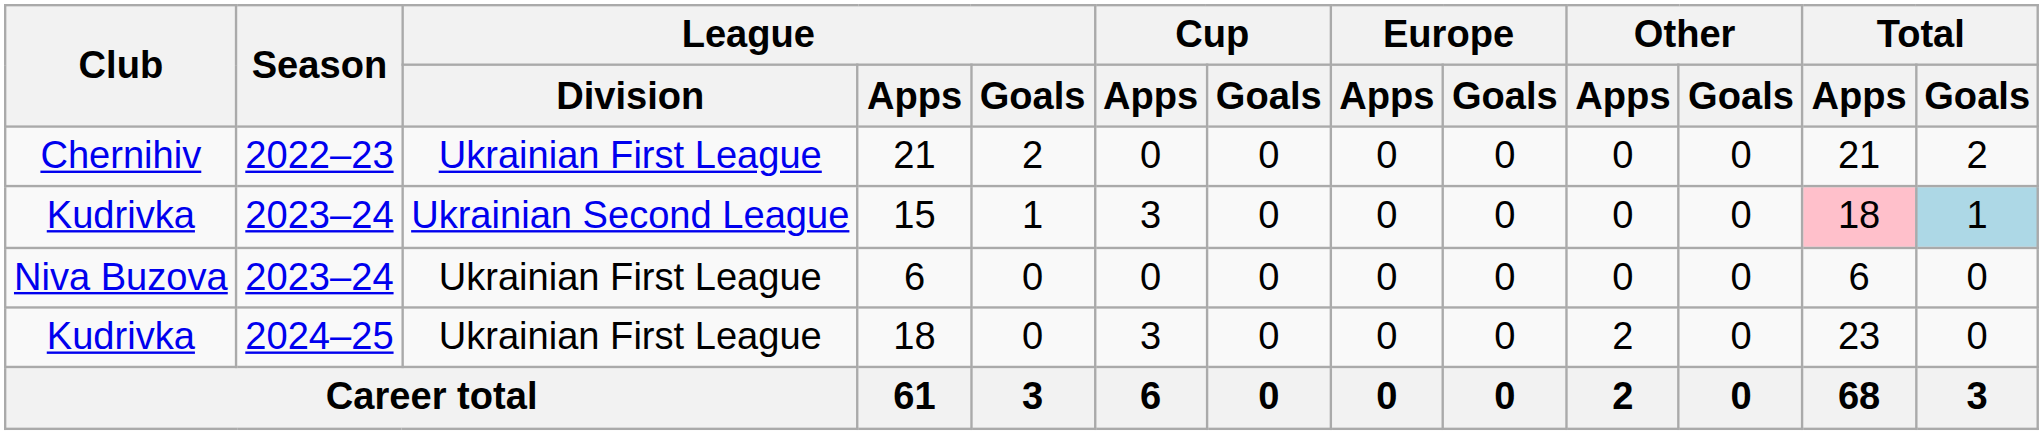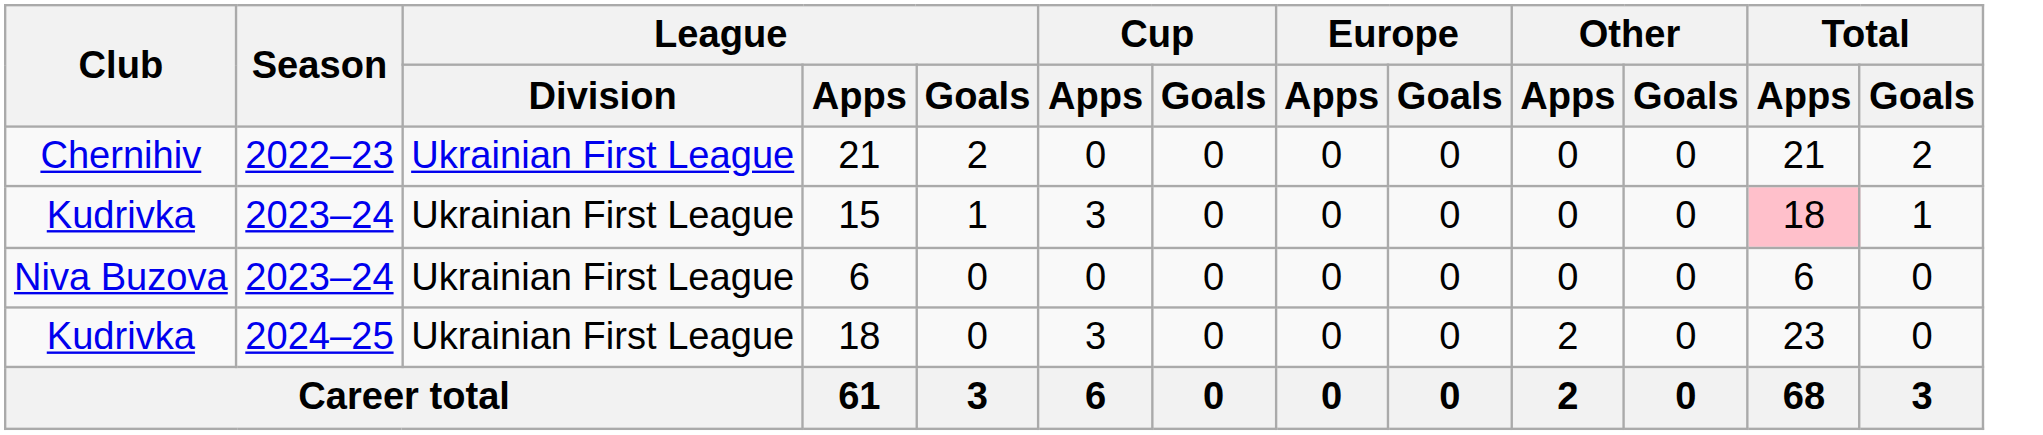15 | League / Division: Ukrainian Second League -> Ukrainian First League
15 | Total / Goals: lightblue background -> no background
